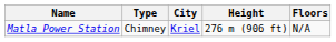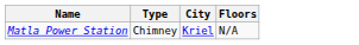- column: Height | 276 m (906 ft)
